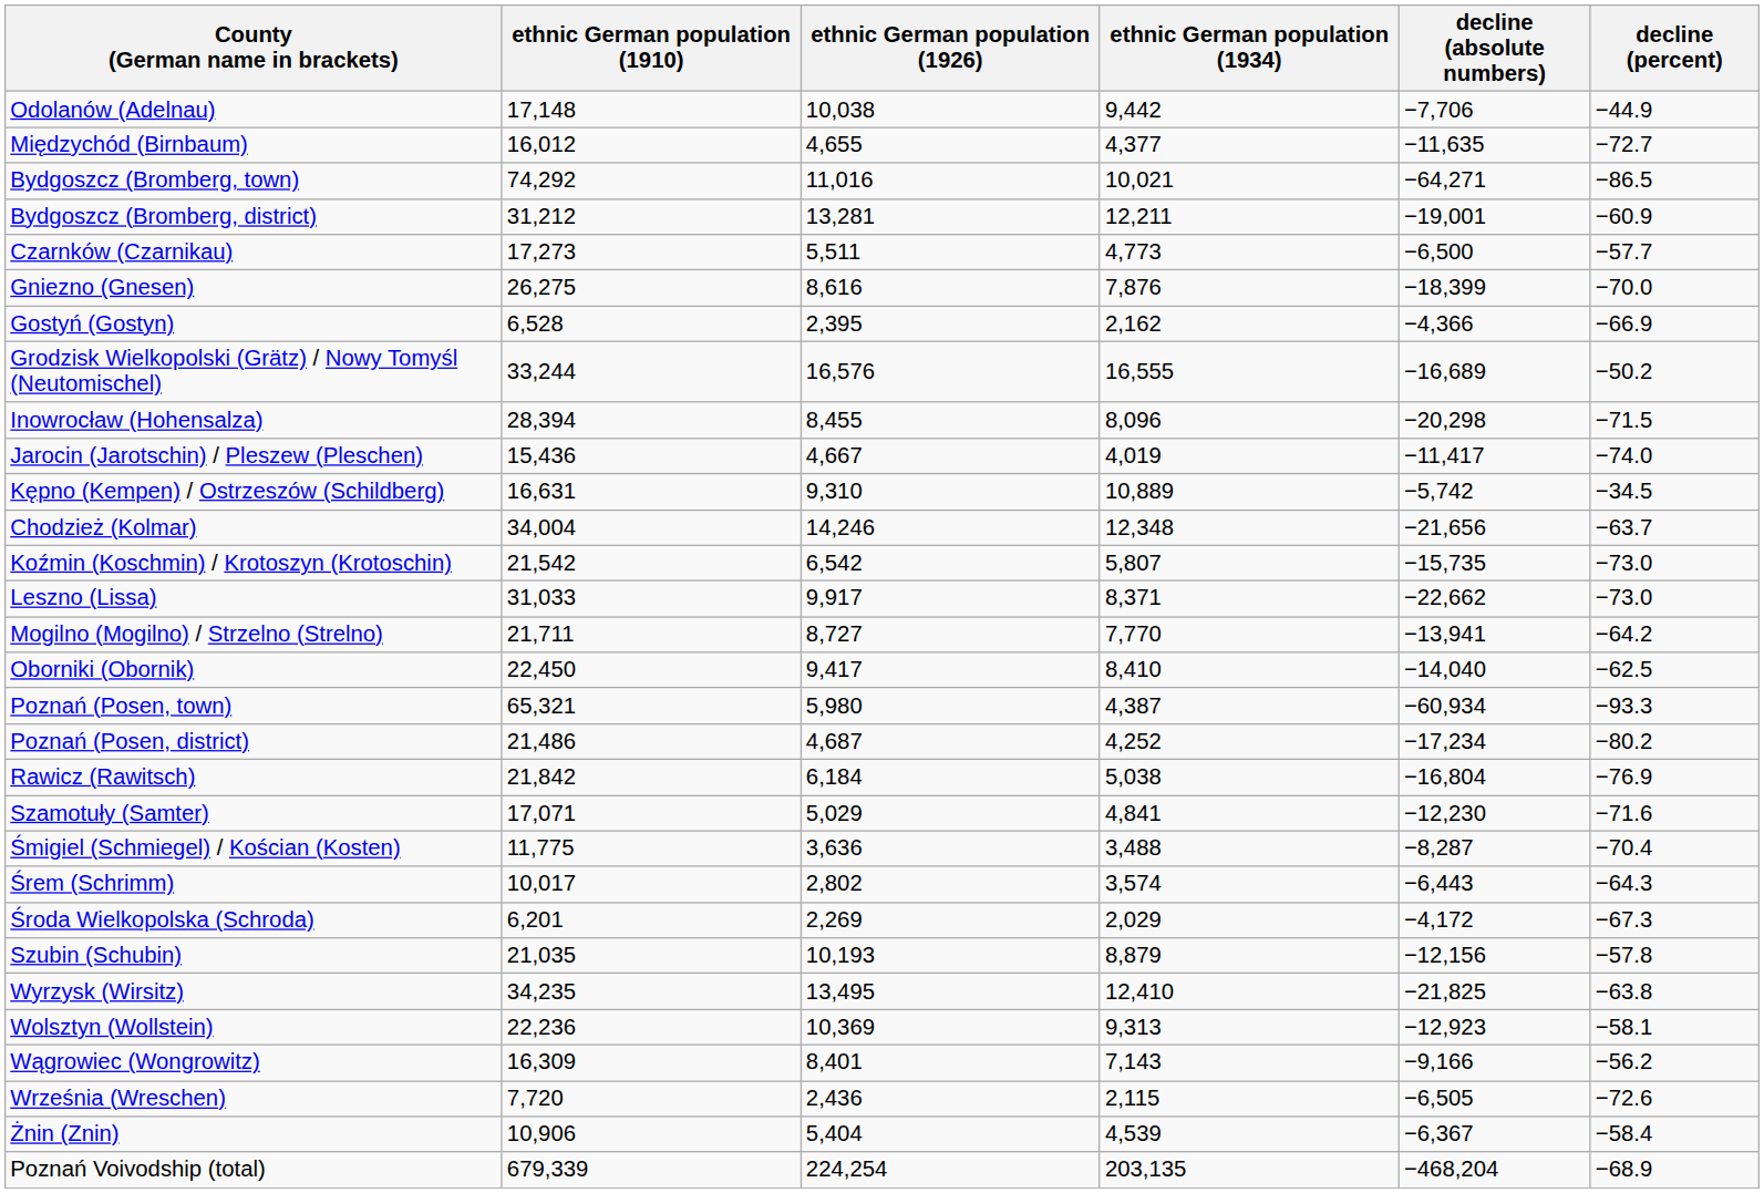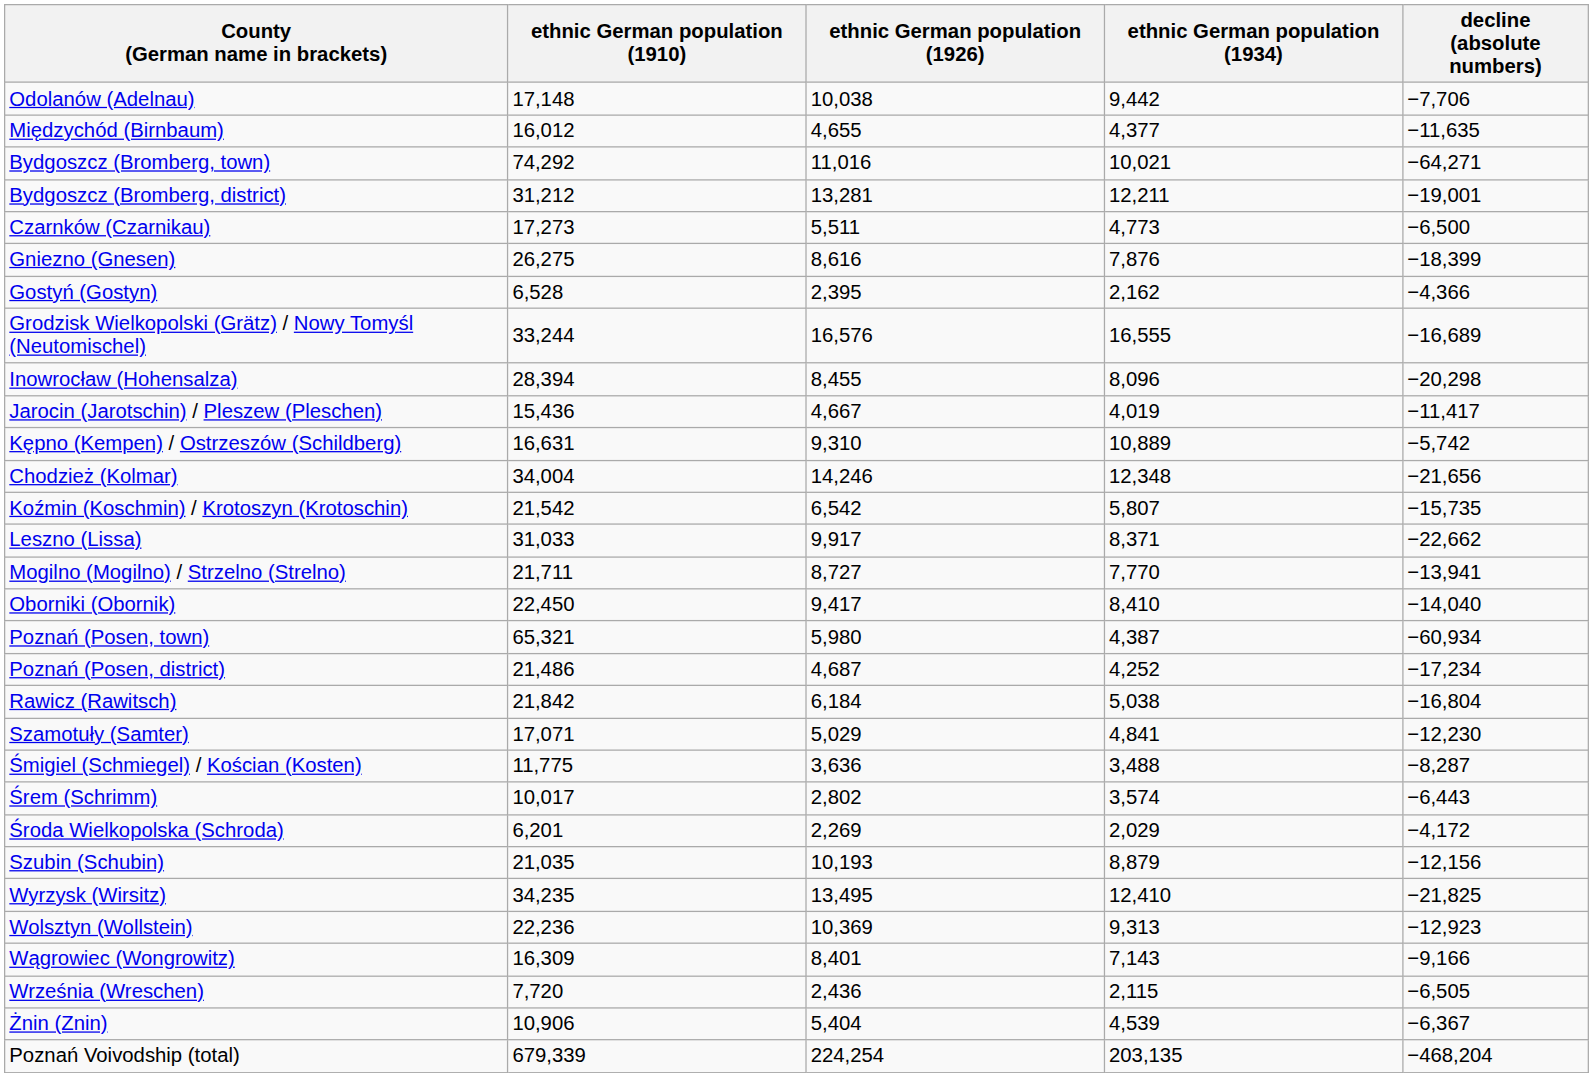- column: decline (percent) | −44.9 | −72.7 | −86.5 | −60.9 | −57.7 | −70.0 | −66.9 | −50.2 | −71.5 | −74.0 | −34.5 | −63.7 | −73.0 | −73.0 | −64.2 | −62.5 | −93.3 | −80.2 | −76.9 | −71.6 | −70.4 | −64.3 | −67.3 | −57.8 | −63.8 | −58.1 | −56.2 | −72.6 | −58.4 | −68.9
